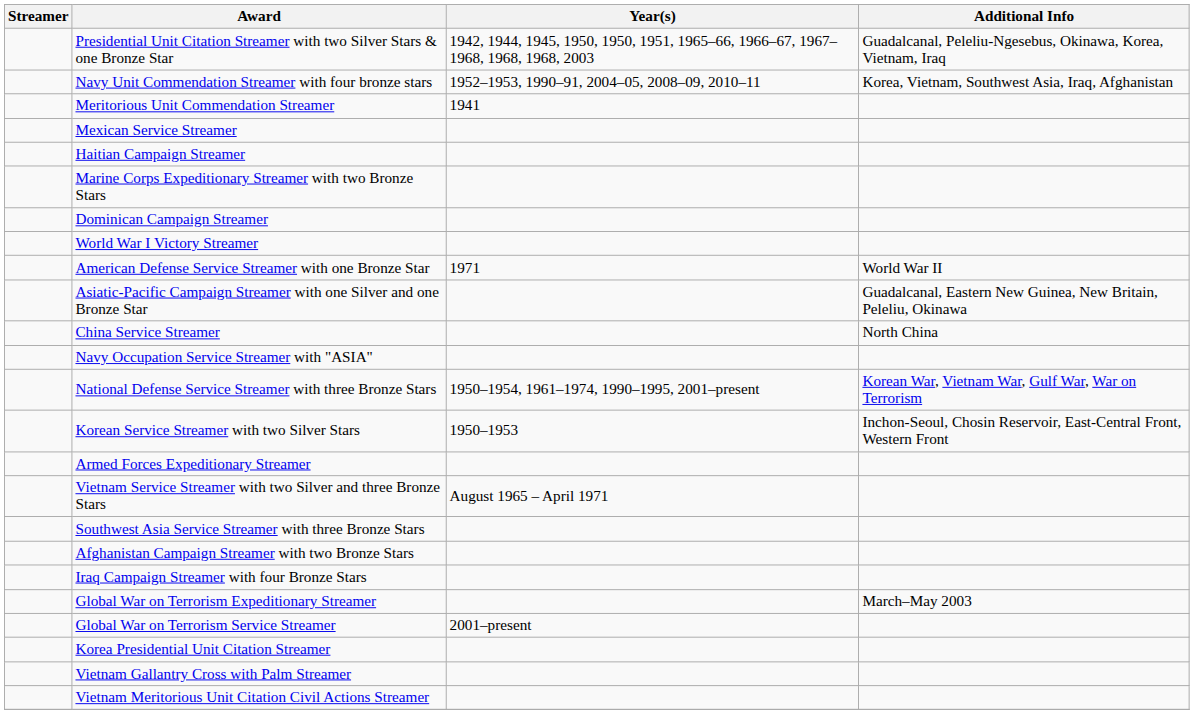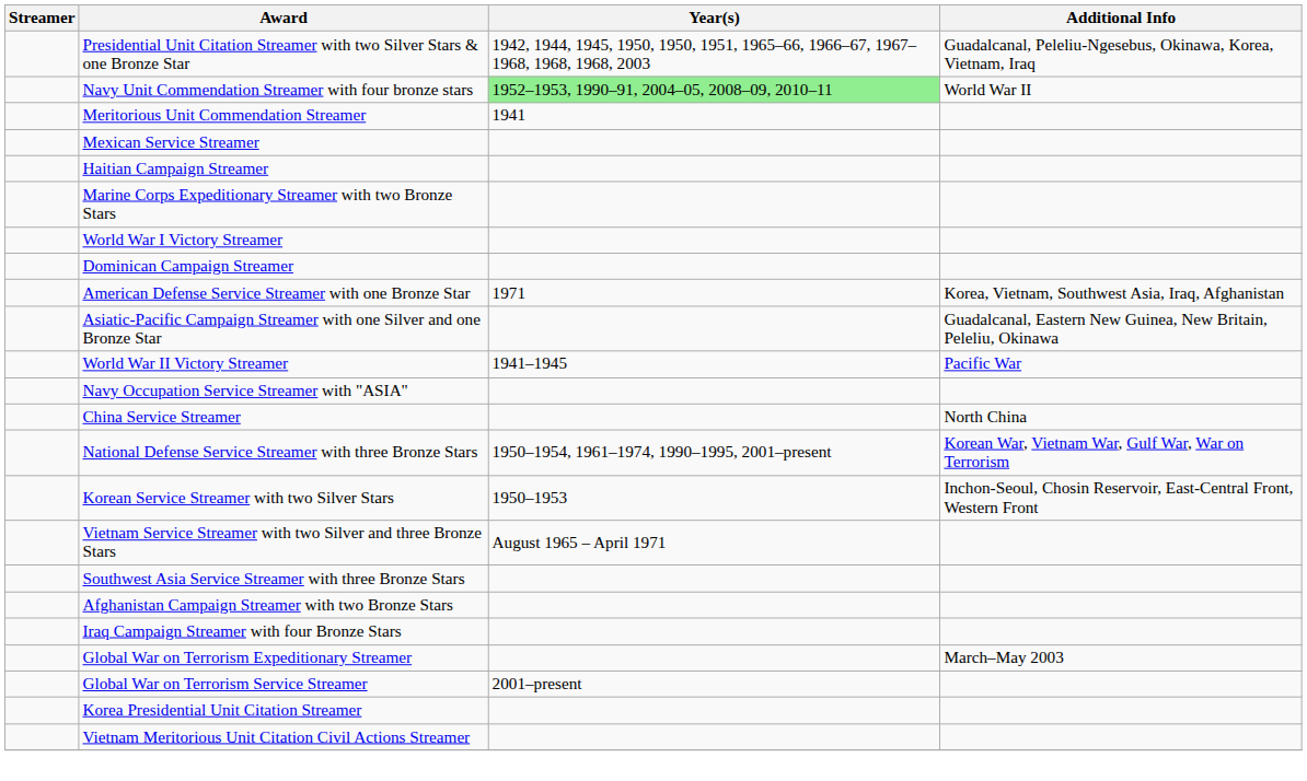Navy Unit Commendation Streamer with four bronze stars | Year(s): no background -> lightgreen background
Navy Unit Commendation Streamer with four bronze stars | Additional Info: Korea, Vietnam, Southwest Asia, Iraq, Afghanistan -> World War II
rows swapped: Dominican Campaign Streamer <-> World War I Victory Streamer
American Defense Service Streamer with one Bronze Star | Additional Info: World War II -> Korea, Vietnam, Southwest Asia, Iraq, Afghanistan
+ row: World War II Victory Streamer | 1941–1945 | Pacific War
rows swapped: Navy Occupation Service Streamer with "ASIA" <-> China Service Streamer
- row: Armed Forces Expeditionary Streamer
- row: Vietnam Gallantry Cross with Palm Streamer
